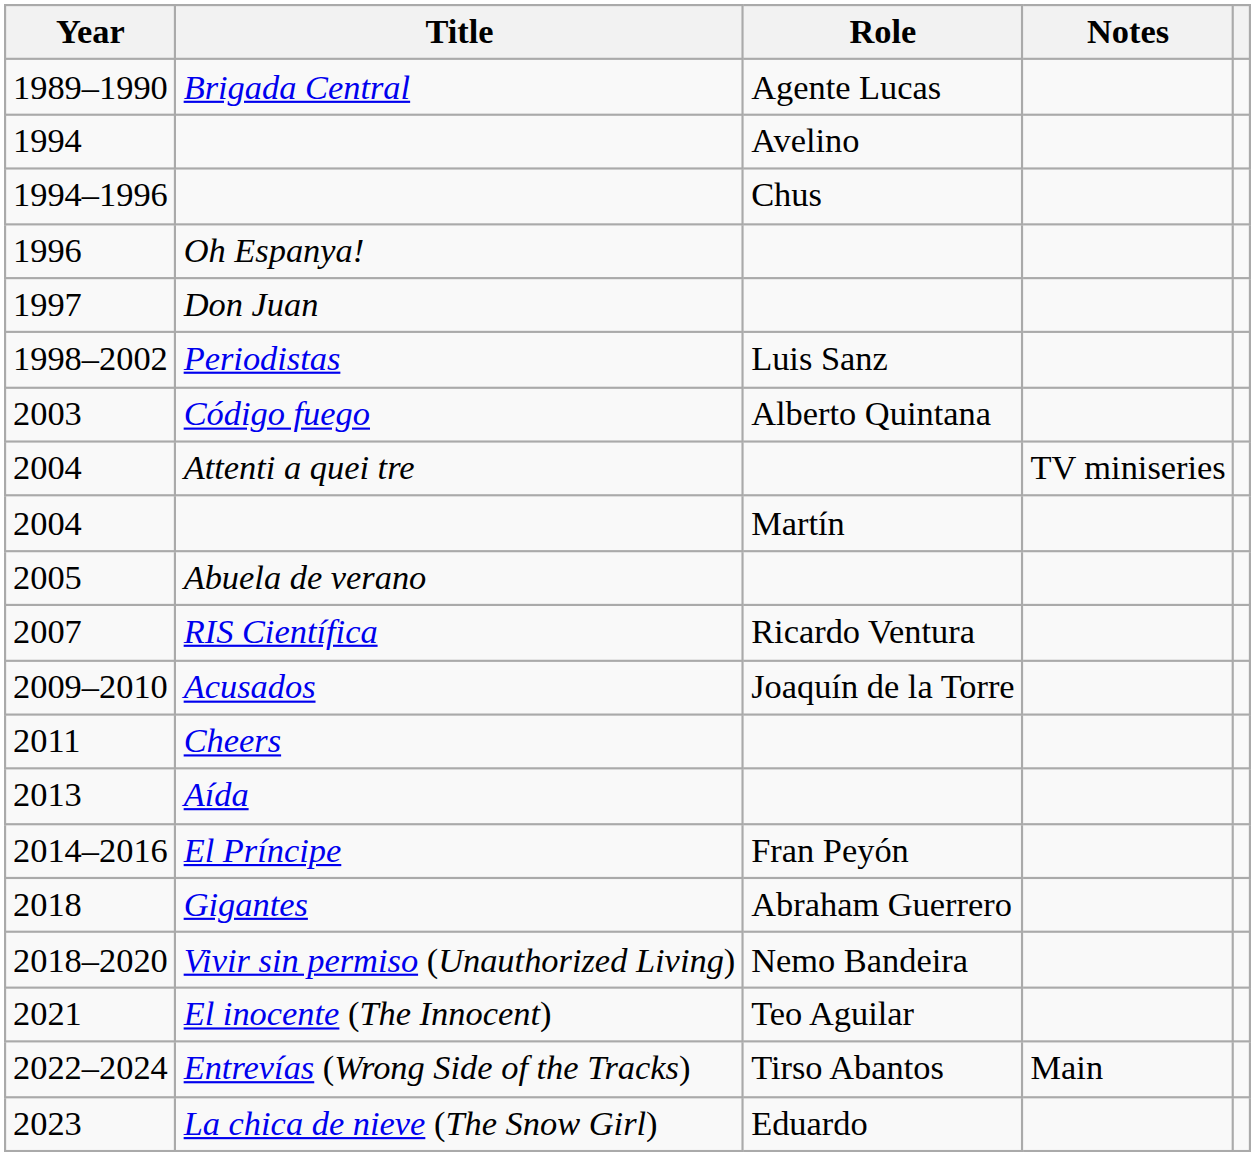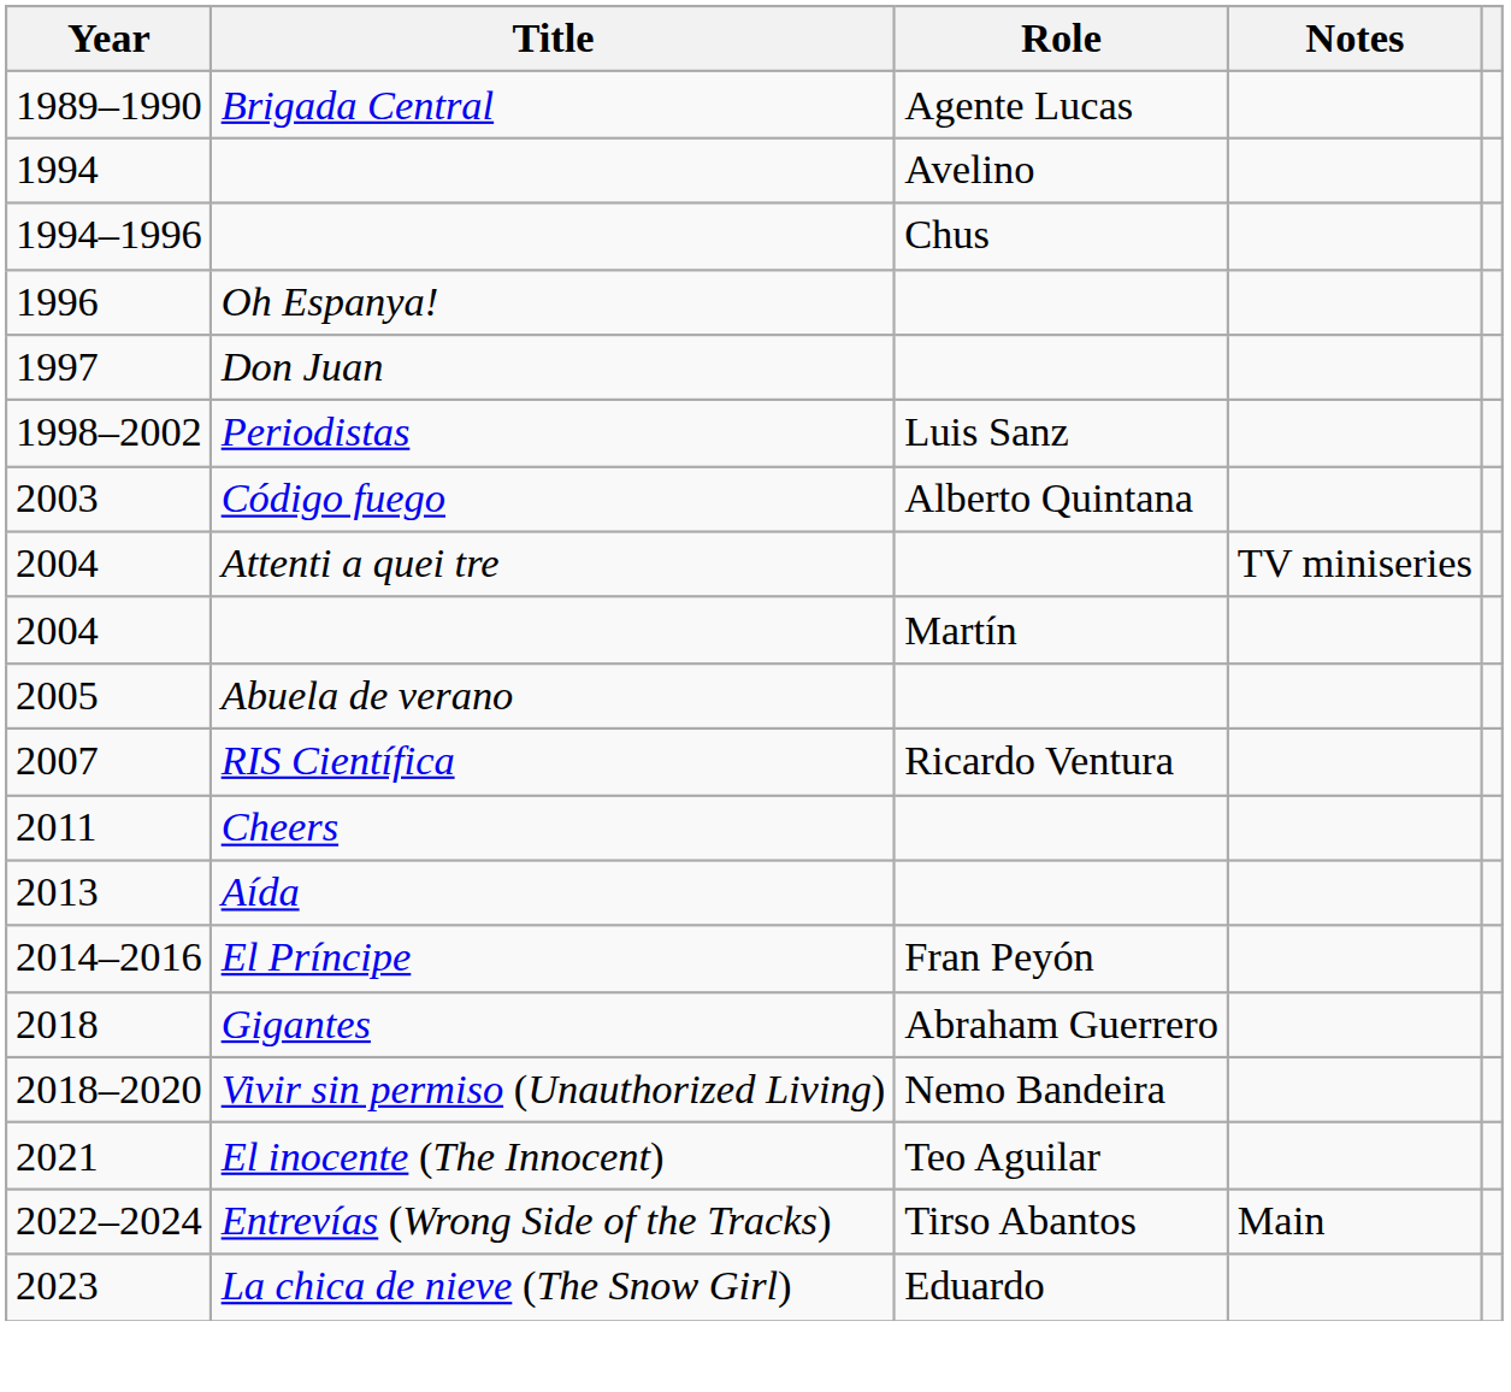- row: 2009–2010 | Acusados | Joaquín de la Torre
